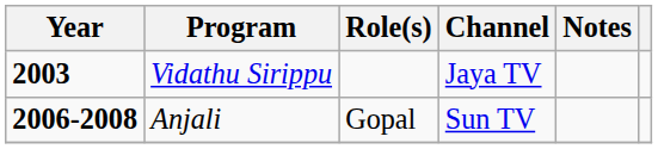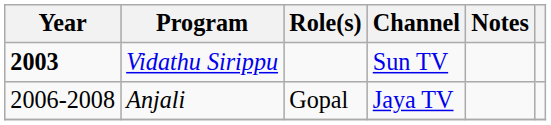Vidathu Sirippu | Channel: Jaya TV -> Sun TV
Anjali | Year: bold -> normal
Anjali | Channel: Sun TV -> Jaya TV
